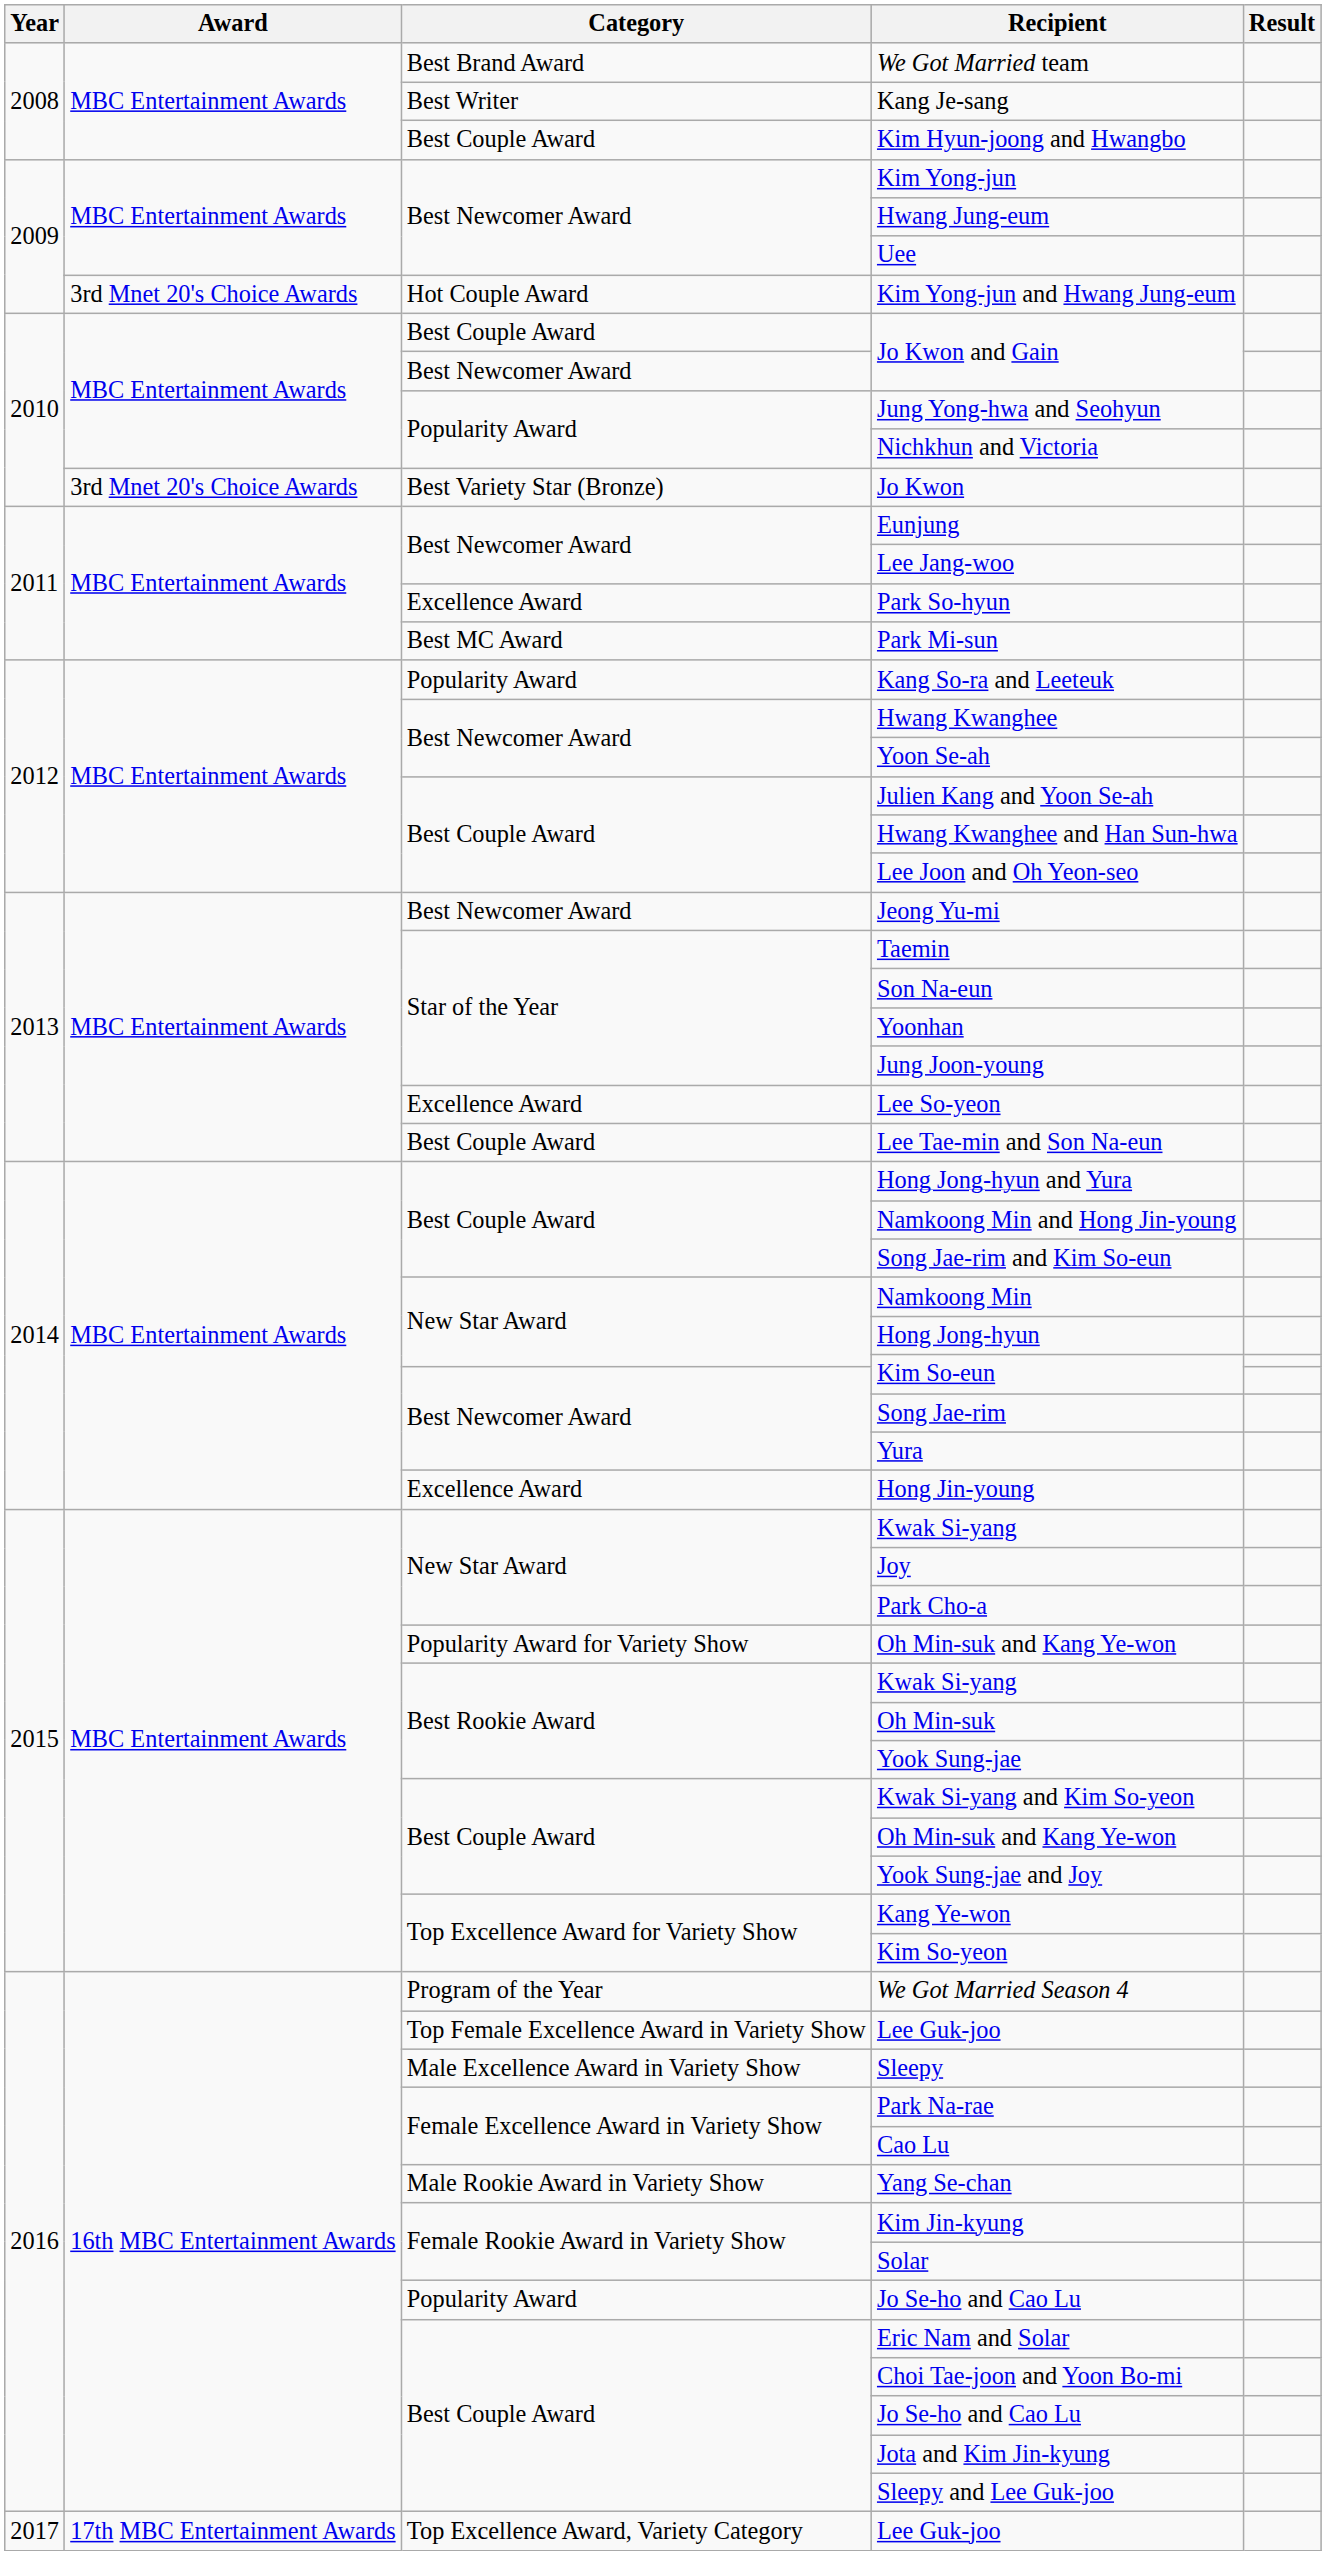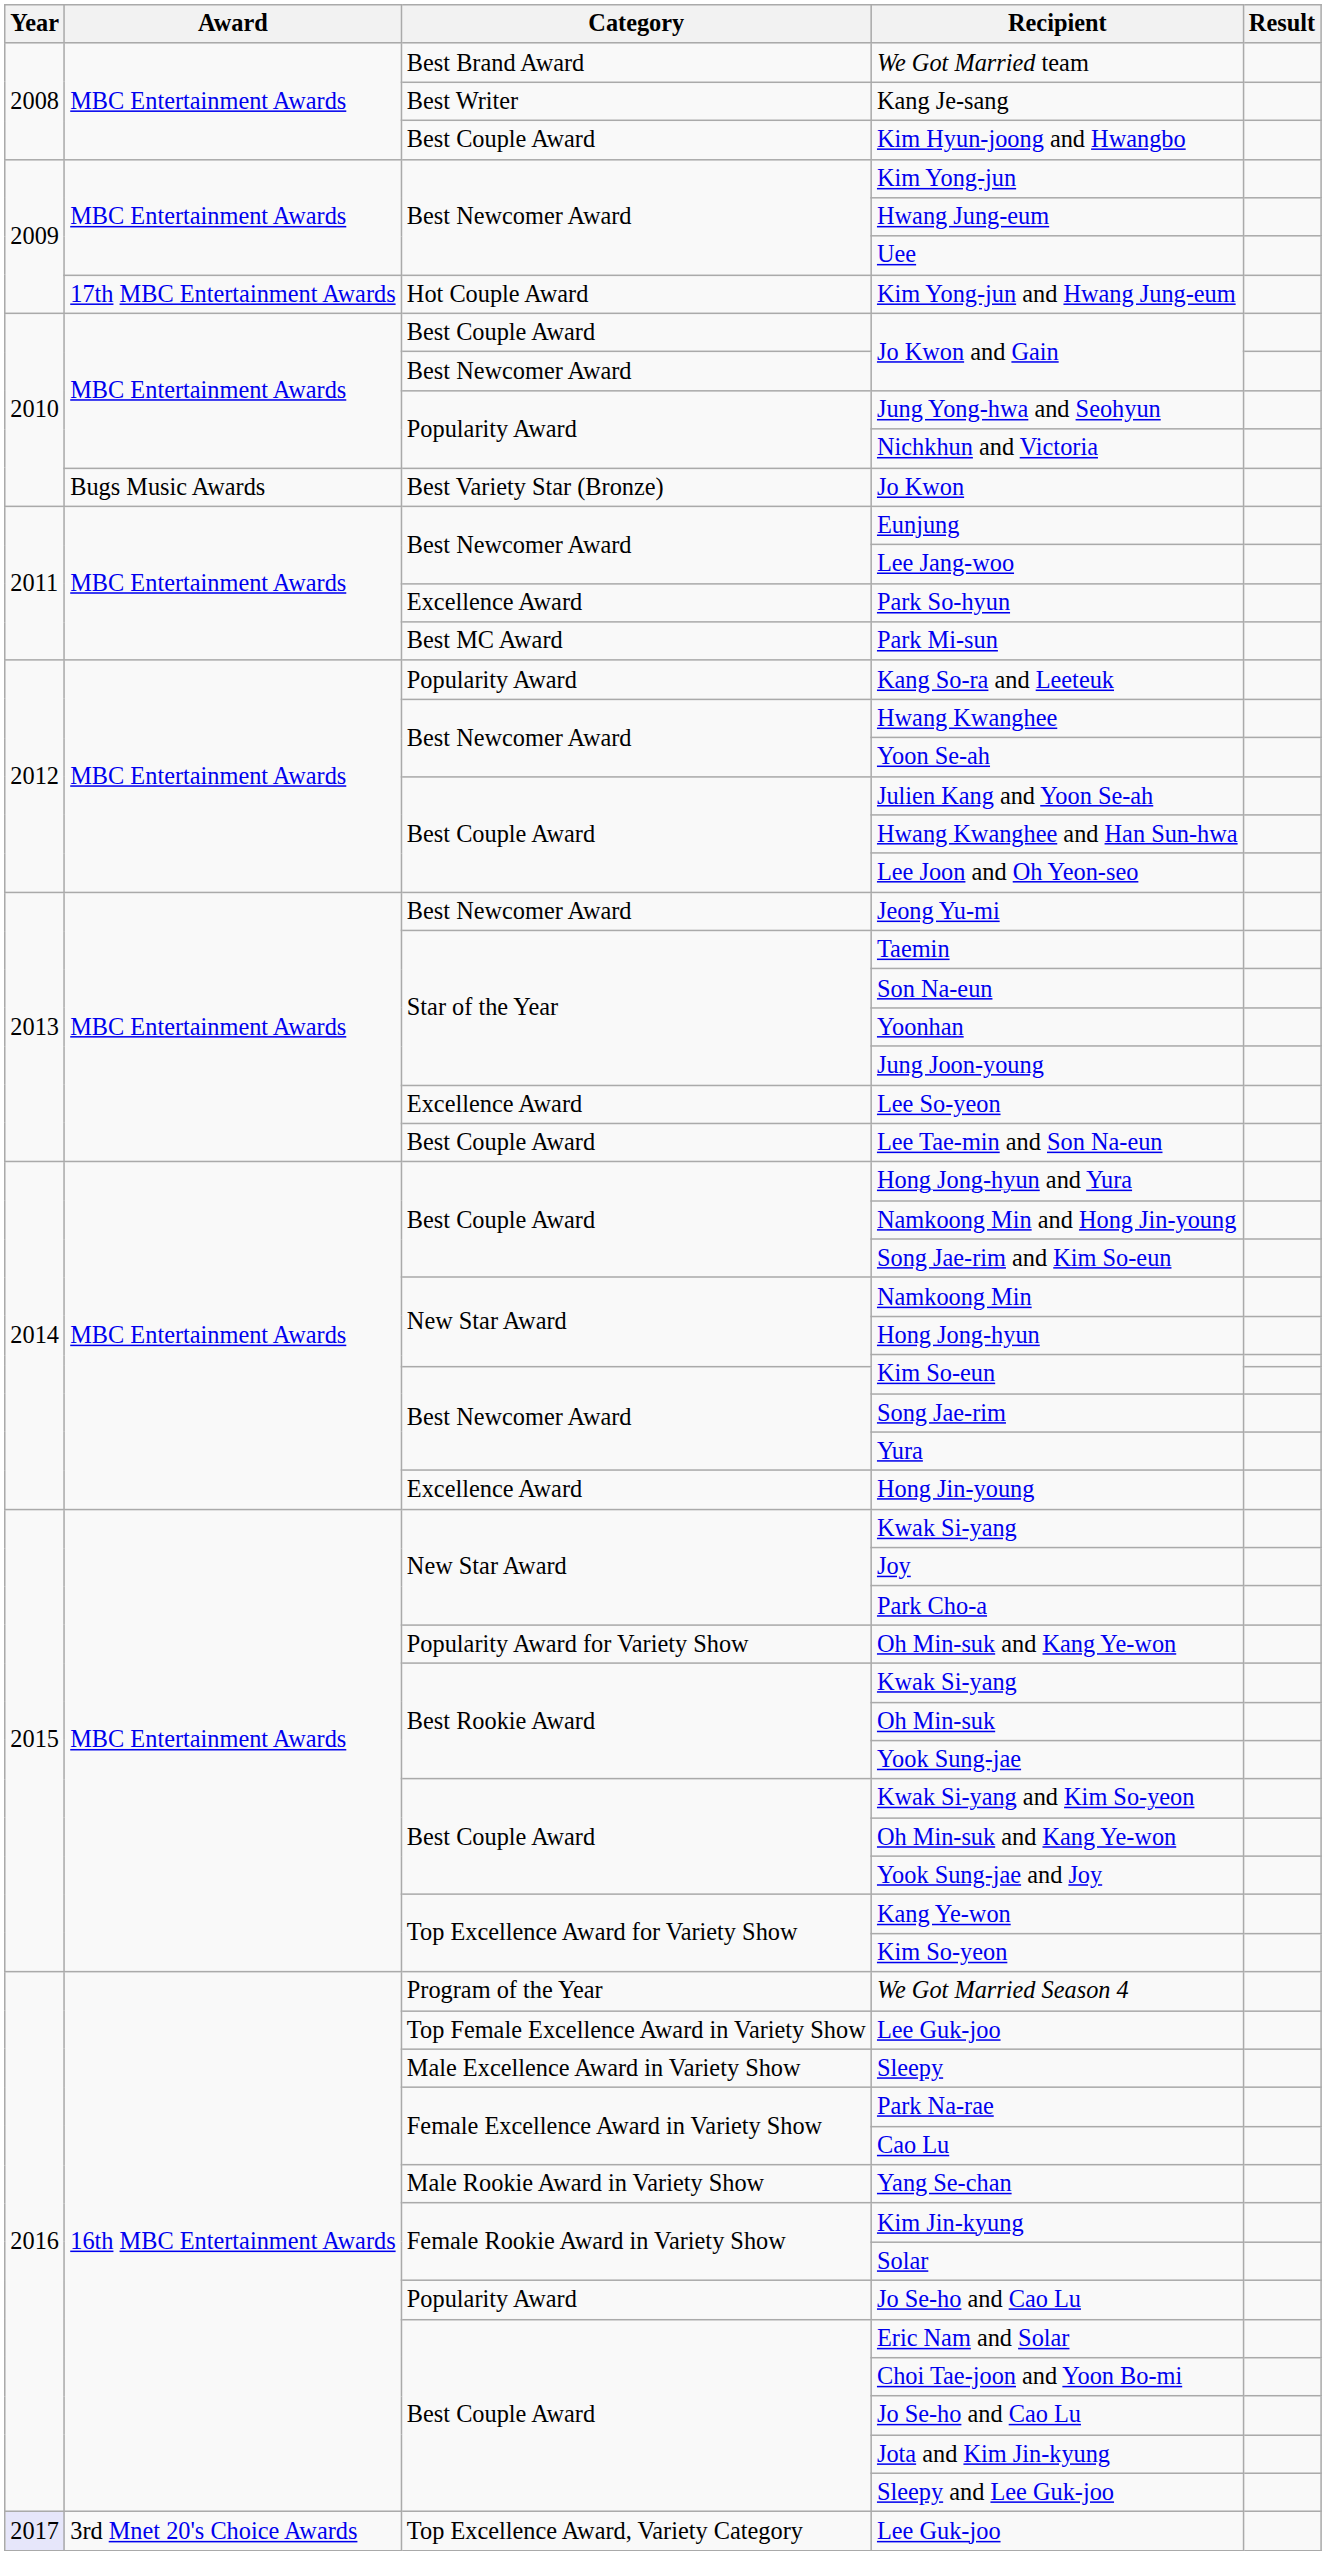Kim Yong-jun and Hwang Jung-eum | Award: 3rd Mnet 20's Choice Awards -> 17th MBC Entertainment Awards
Jo Kwon | Award: 3rd Mnet 20's Choice Awards -> Bugs Music Awards
Top Excellence Award, Variety Category / Lee Guk-joo | Year: no background -> lavender background
Top Excellence Award, Variety Category / Lee Guk-joo | Award: 17th MBC Entertainment Awards -> 3rd Mnet 20's Choice Awards
